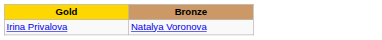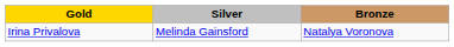+ column: Silver | Melinda Gainsford
